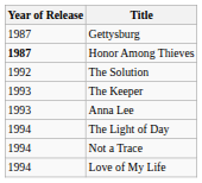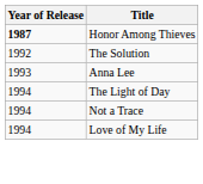- row: 1987 | Gettysburg
- row: 1993 | The Keeper
